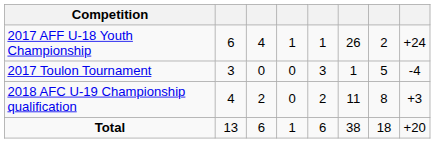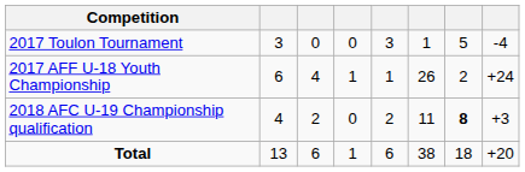rows swapped: 2017 Toulon Tournament <-> 2017 AFF U-18 Youth Championship
2018 AFC U-19 Championship qualification | column 7: normal -> bold
